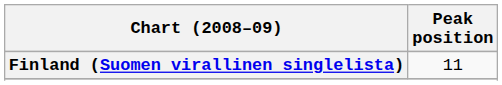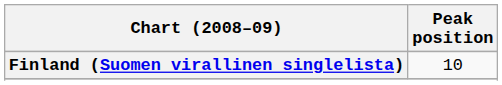Finland (Suomen virallinen singlelista) | Peak position: 11 -> 10
